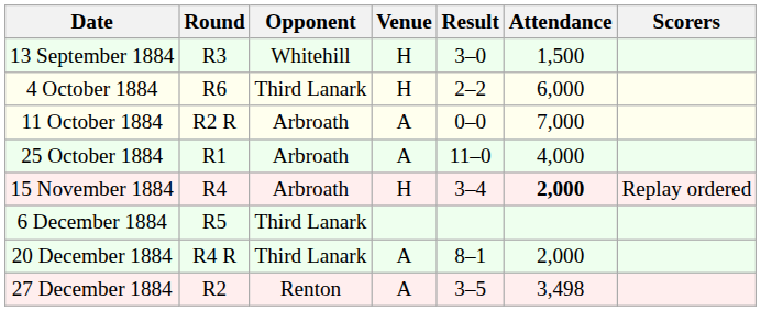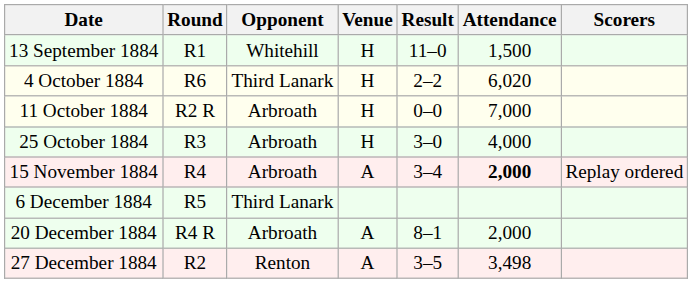13 September 1884 | Round: R3 -> R1
13 September 1884 | Result: 3–0 -> 11–0
4 October 1884 | Attendance: 6,000 -> 6,020
11 October 1884 | Venue: A -> H
25 October 1884 | Round: R1 -> R3
25 October 1884 | Venue: A -> H
25 October 1884 | Result: 11–0 -> 3–0
15 November 1884 | Venue: H -> A
20 December 1884 | Opponent: Third Lanark -> Arbroath
